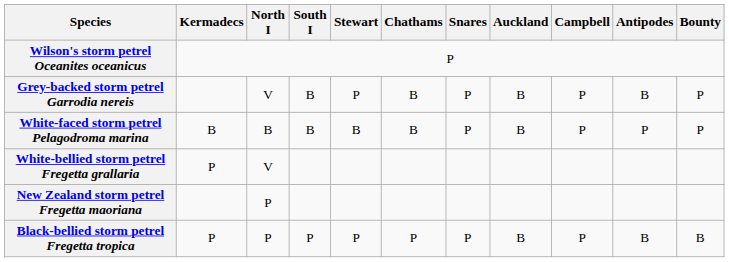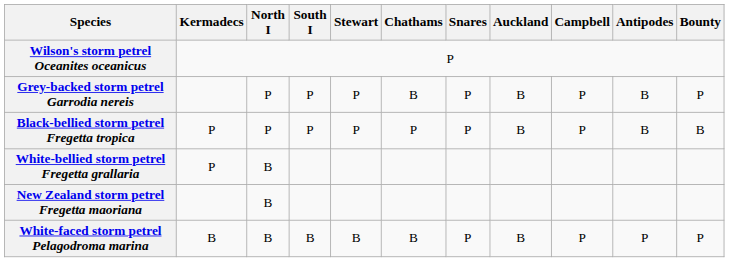Grey-backed storm petrel Garrodia nereis | North I: V -> P
Grey-backed storm petrel Garrodia nereis | South I: B -> P
rows swapped: White-faced storm petrel Pelagodroma marina <-> Black-bellied storm petrel Fregetta tropica
White-bellied storm petrel Fregetta grallaria | North I: V -> B
New Zealand storm petrel Fregetta maoriana | North I: P -> B
